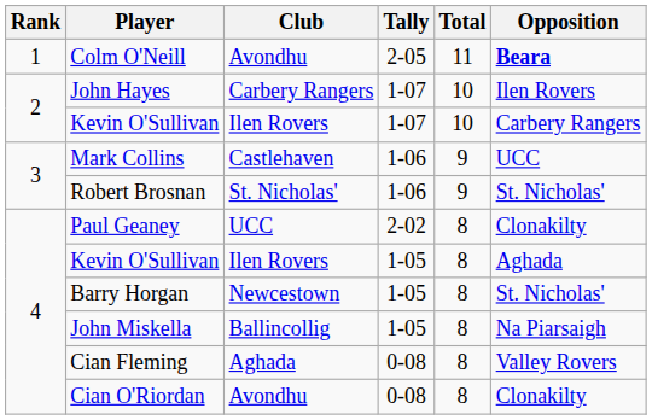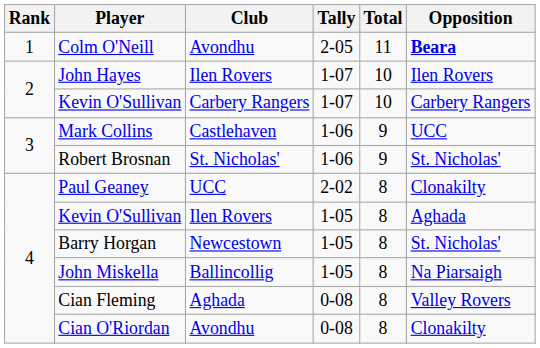John Hayes | Club: Carbery Rangers -> Ilen Rovers
Kevin O'Sullivan / 1-07 | Club: Ilen Rovers -> Carbery Rangers
